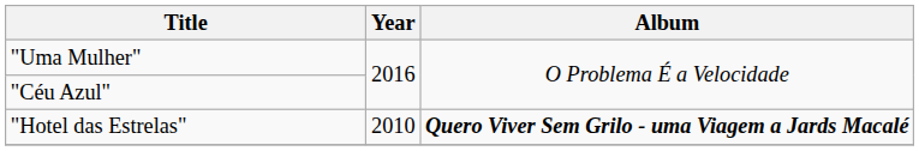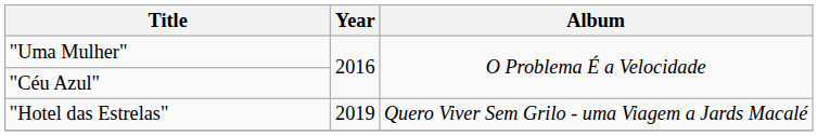"Hotel das Estrelas" | Year: 2010 -> 2019
"Hotel das Estrelas" | Album: bold -> normal
